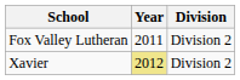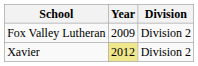Fox Valley Lutheran | Year: 2011 -> 2009
